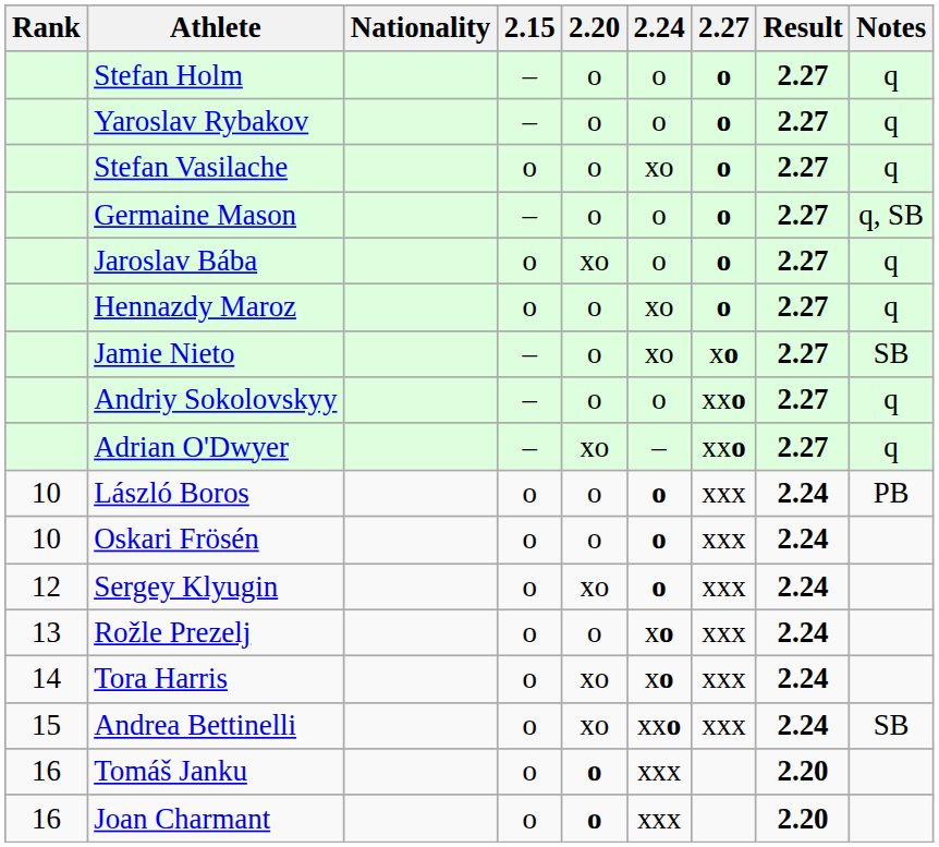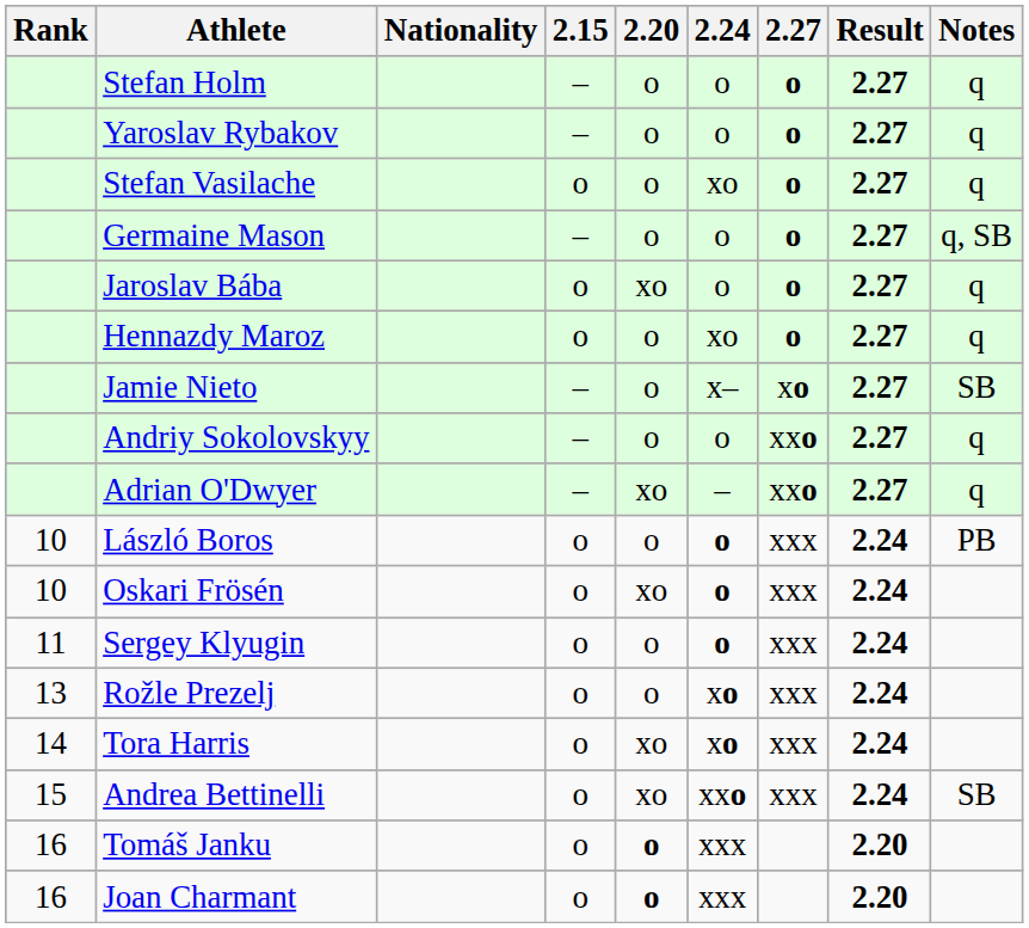Jamie Nieto | 2.24: xo -> x–
Oskari Frösén | 2.20: o -> xo
Sergey Klyugin | Rank: 12 -> 11
Sergey Klyugin | 2.20: xo -> o
